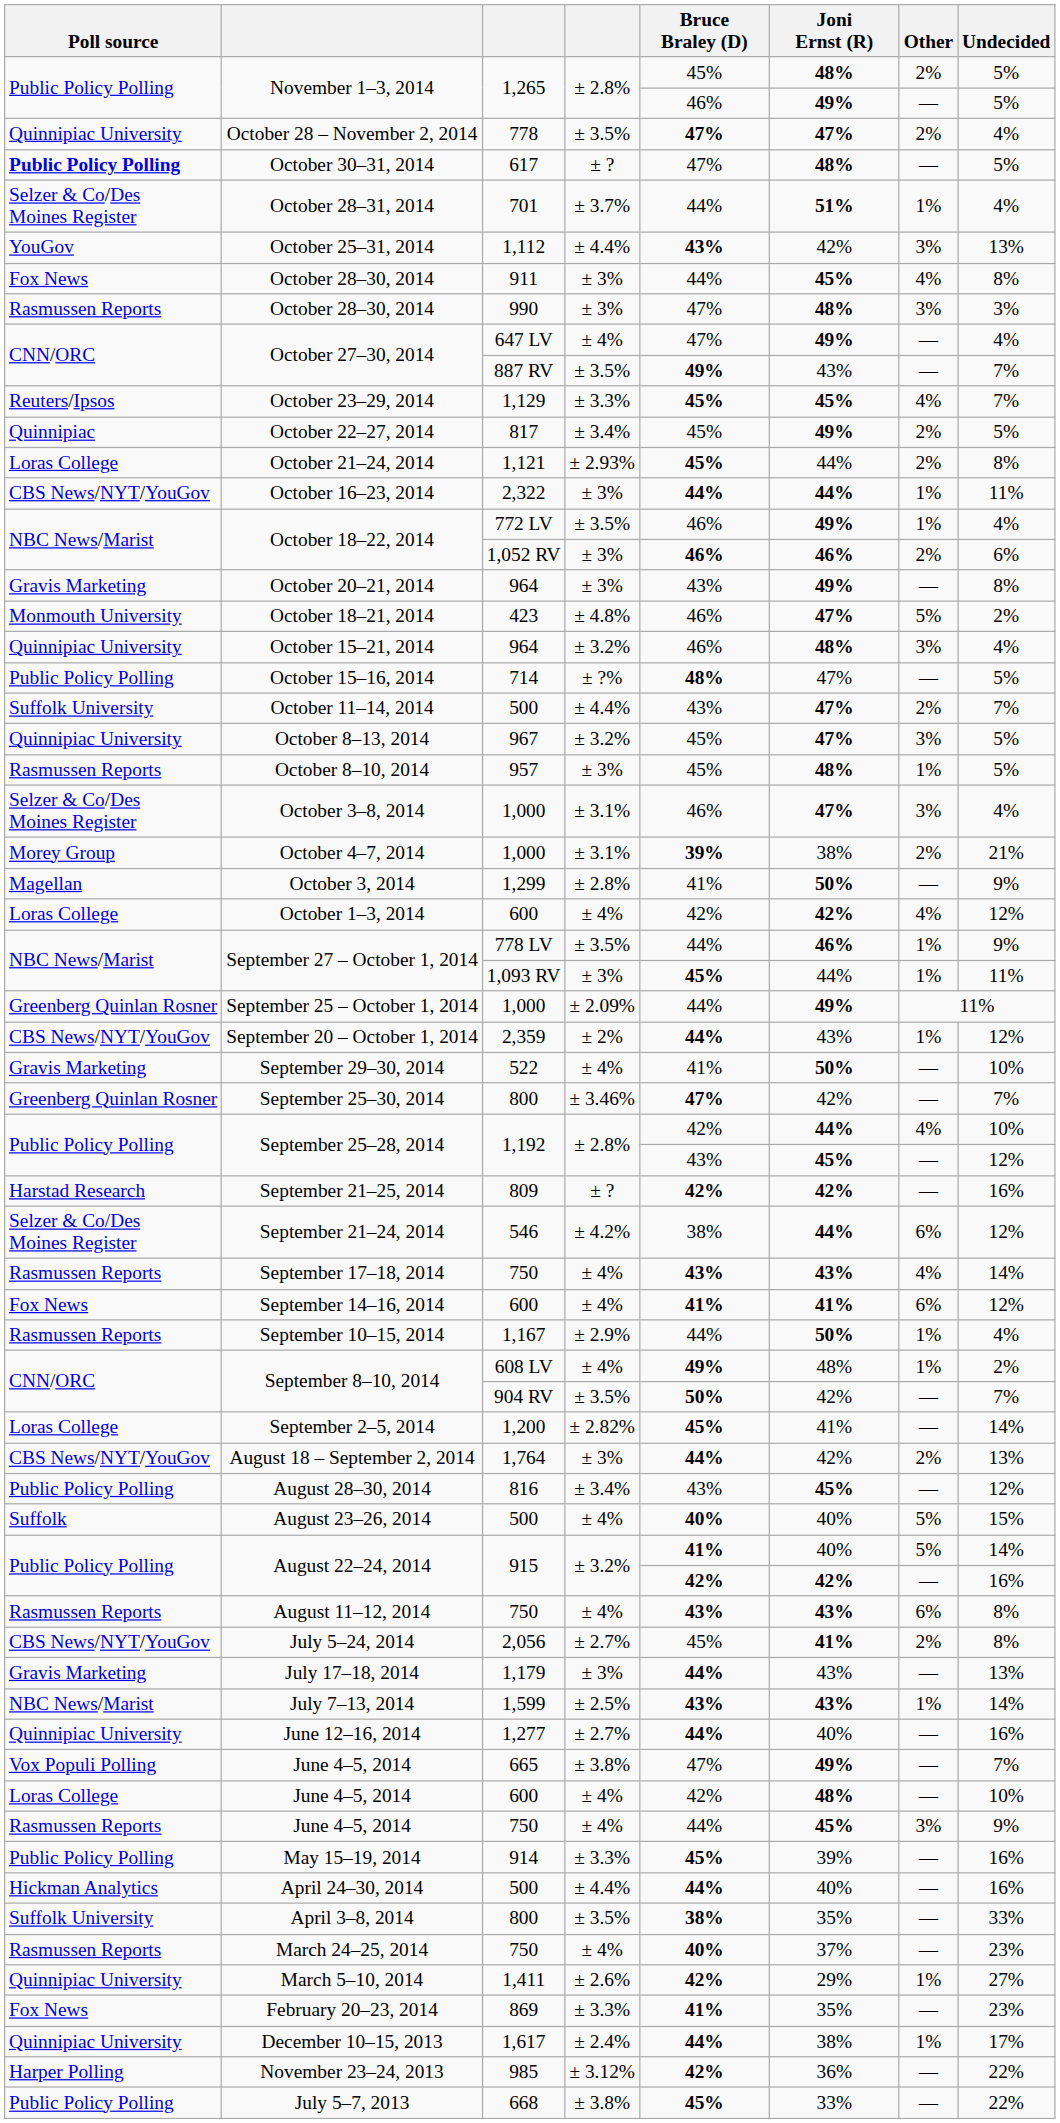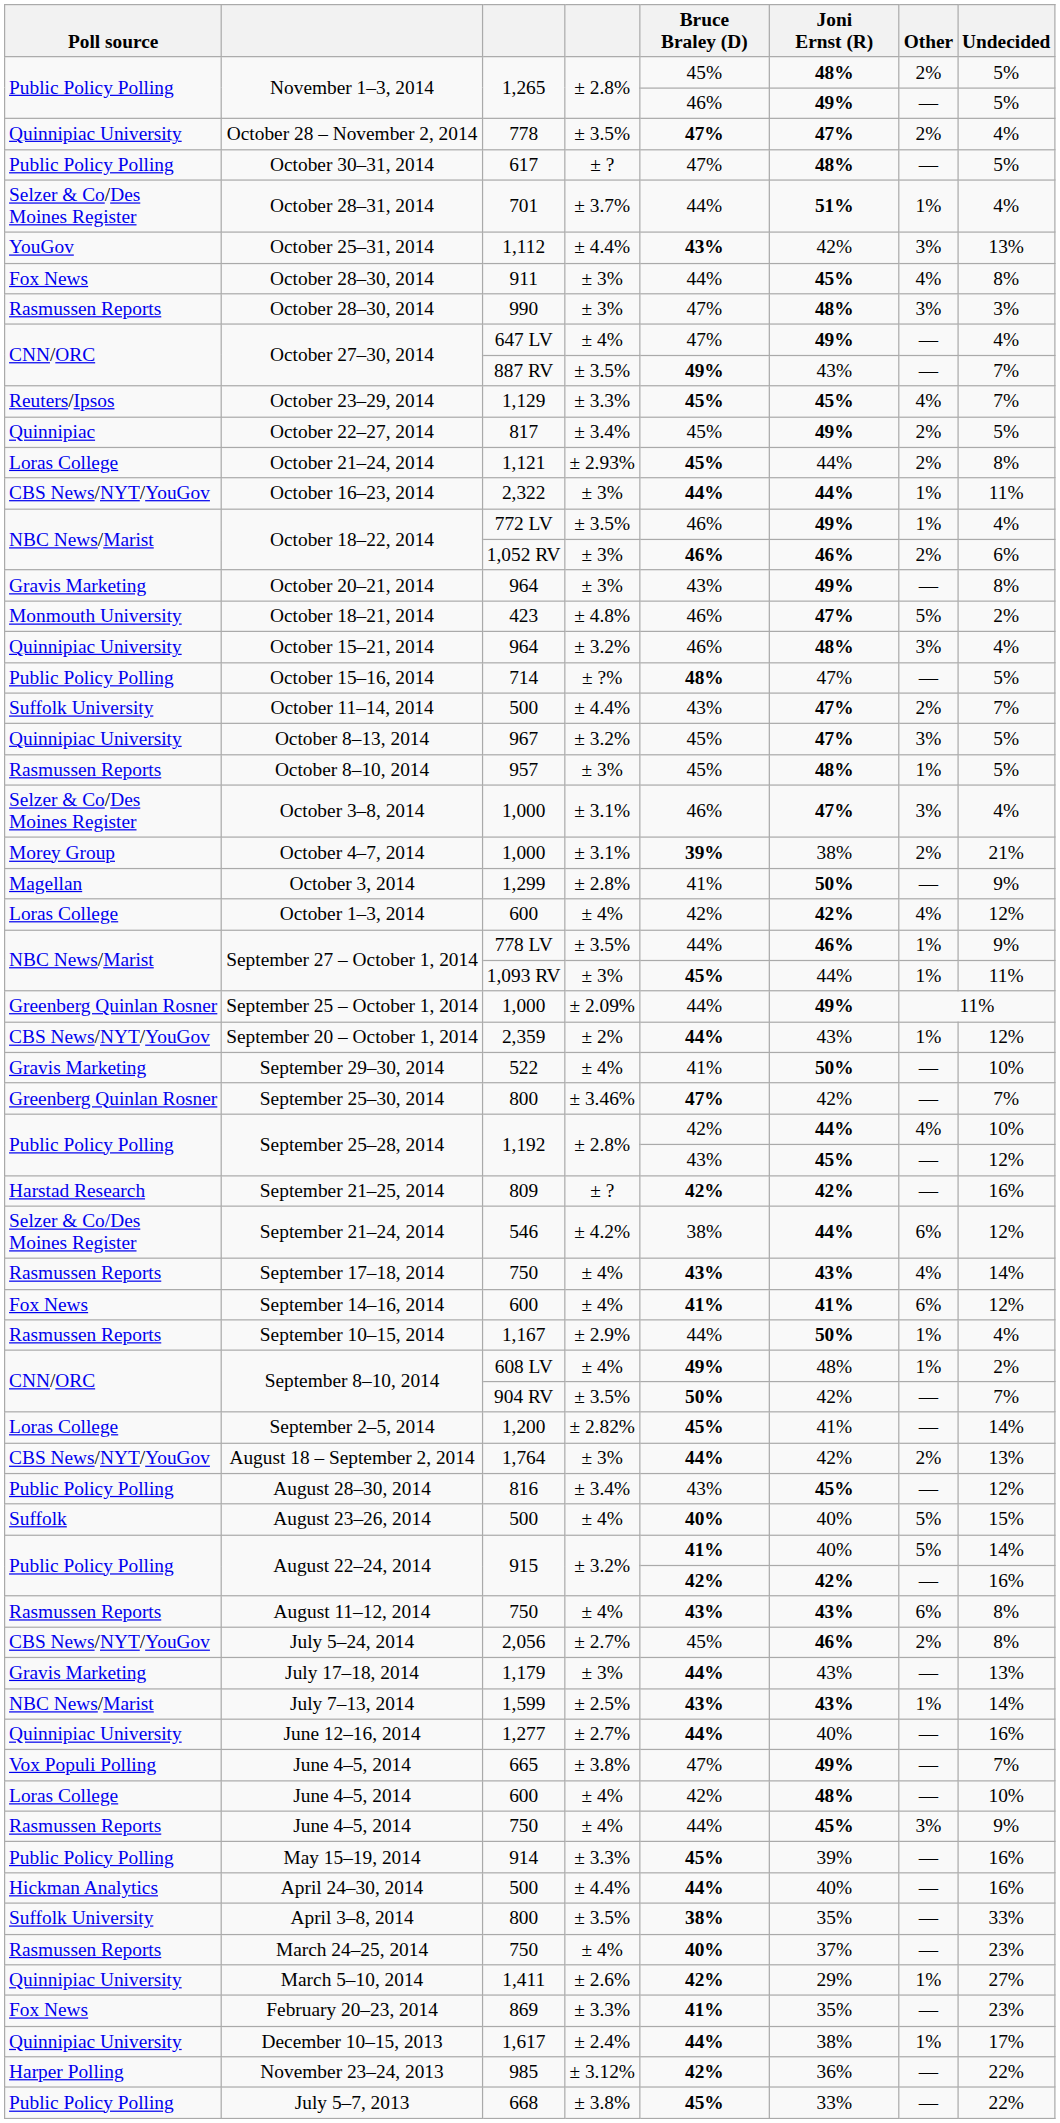October 30–31, 2014 | Poll source: bold -> normal
July 5–24, 2014 | Joni Ernst (R): 41% -> 46%
